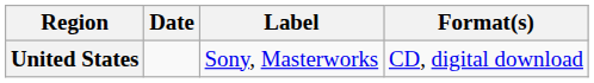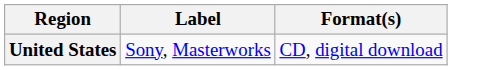- column: Date
